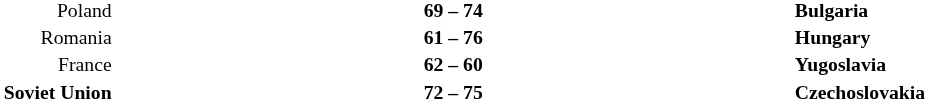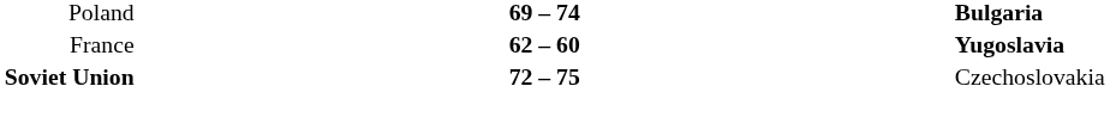- row: Romania | 61 – 76 | Hungary
Soviet Union | column 3: bold -> normal
